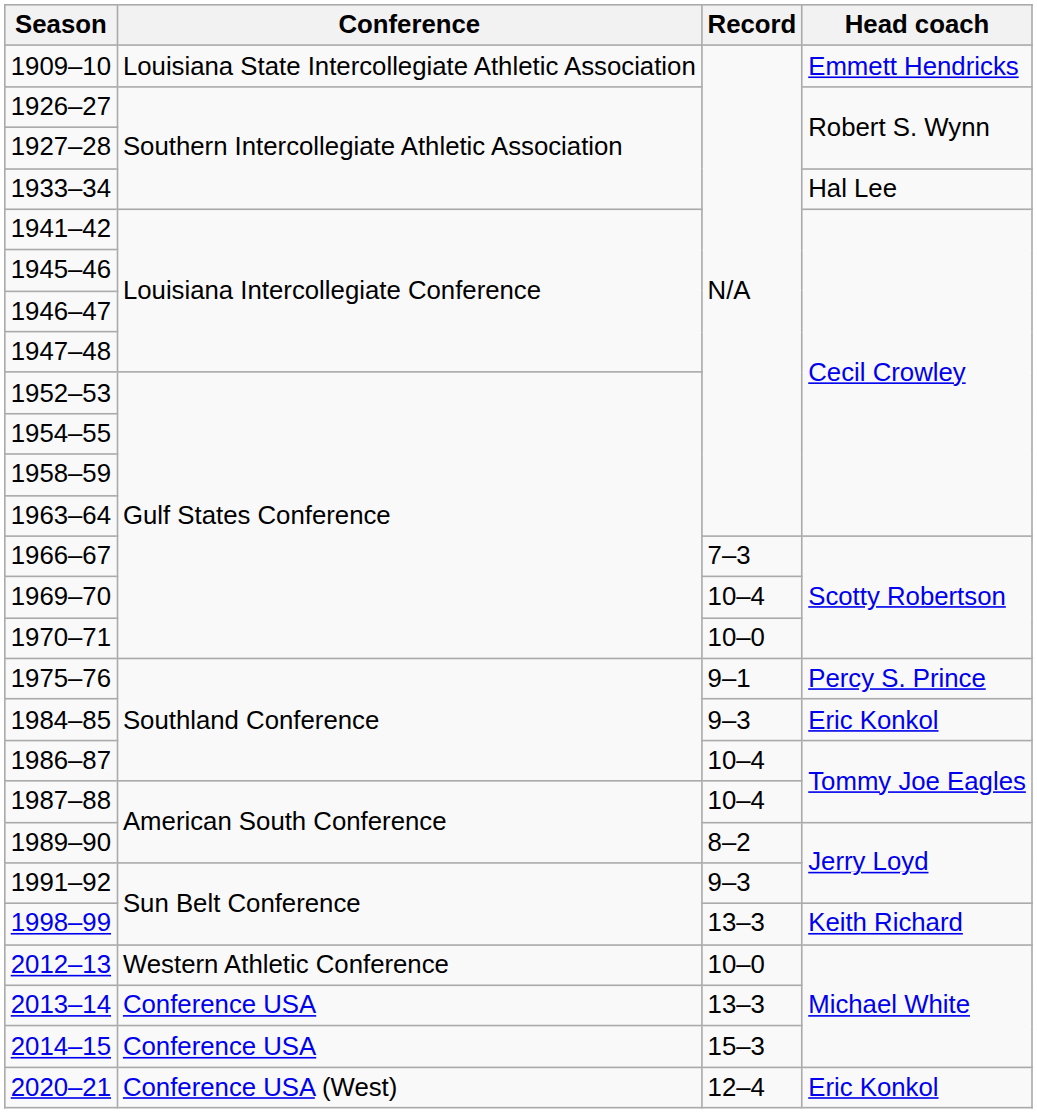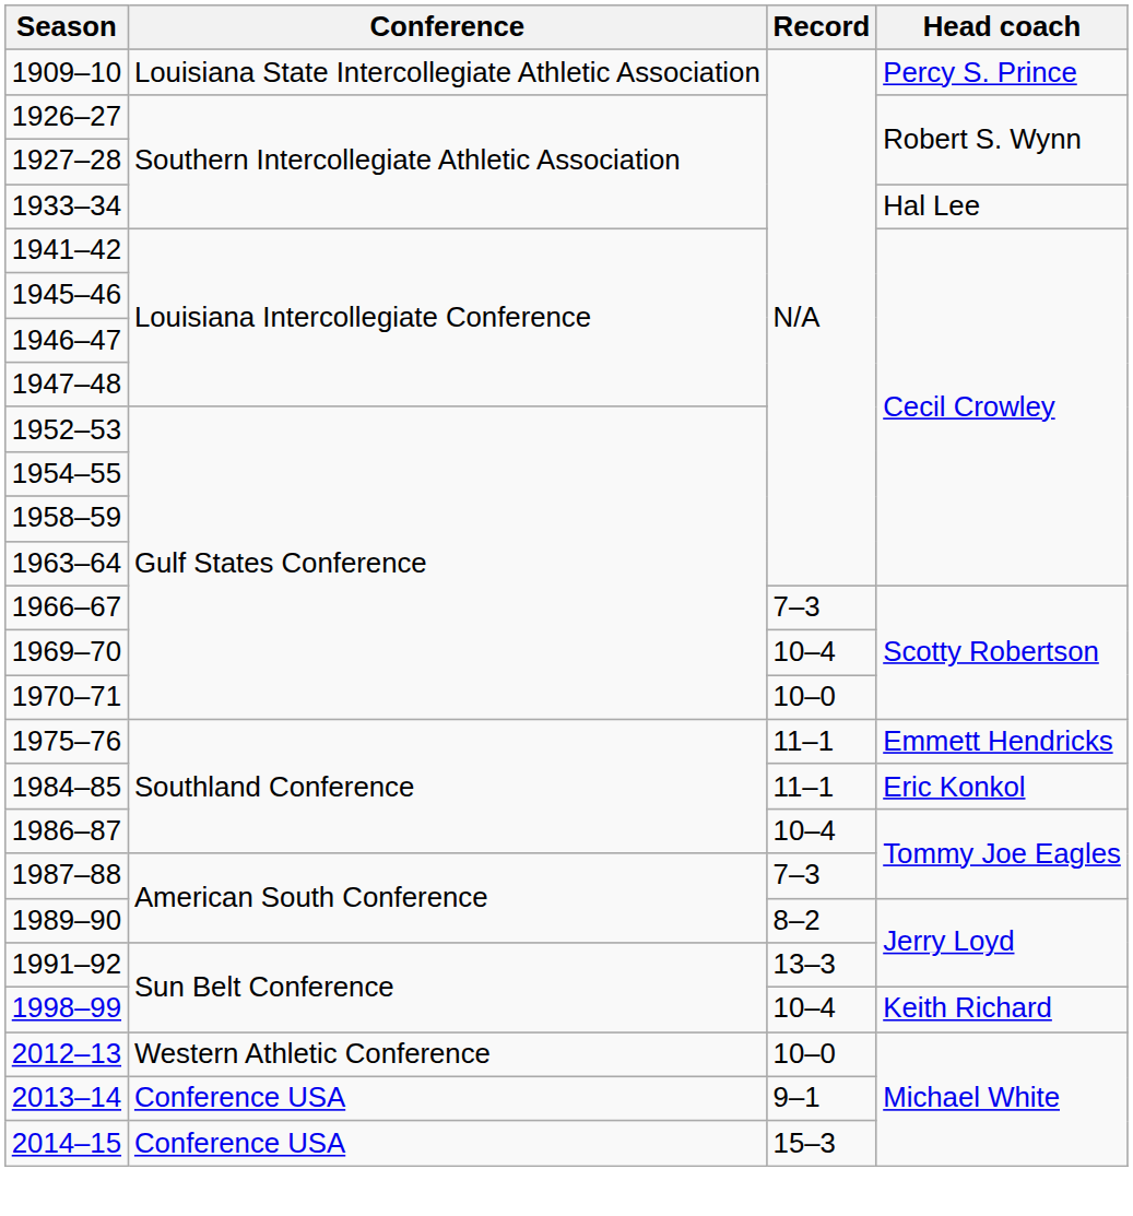1909–10 | Head coach: Emmett Hendricks -> Percy S. Prince
1975–76 | Record: 9–1 -> 11–1
1975–76 | Head coach: Percy S. Prince -> Emmett Hendricks
1984–85 | Record: 9–3 -> 11–1
1987–88 | Record: 10–4 -> 7–3
1991–92 | Record: 9–3 -> 13–3
1998–99 | Record: 13–3 -> 10–4
2013–14 | Record: 13–3 -> 9–1
- row: 2020–21 | Conference USA (West) | 12–4 | Eric Konkol
